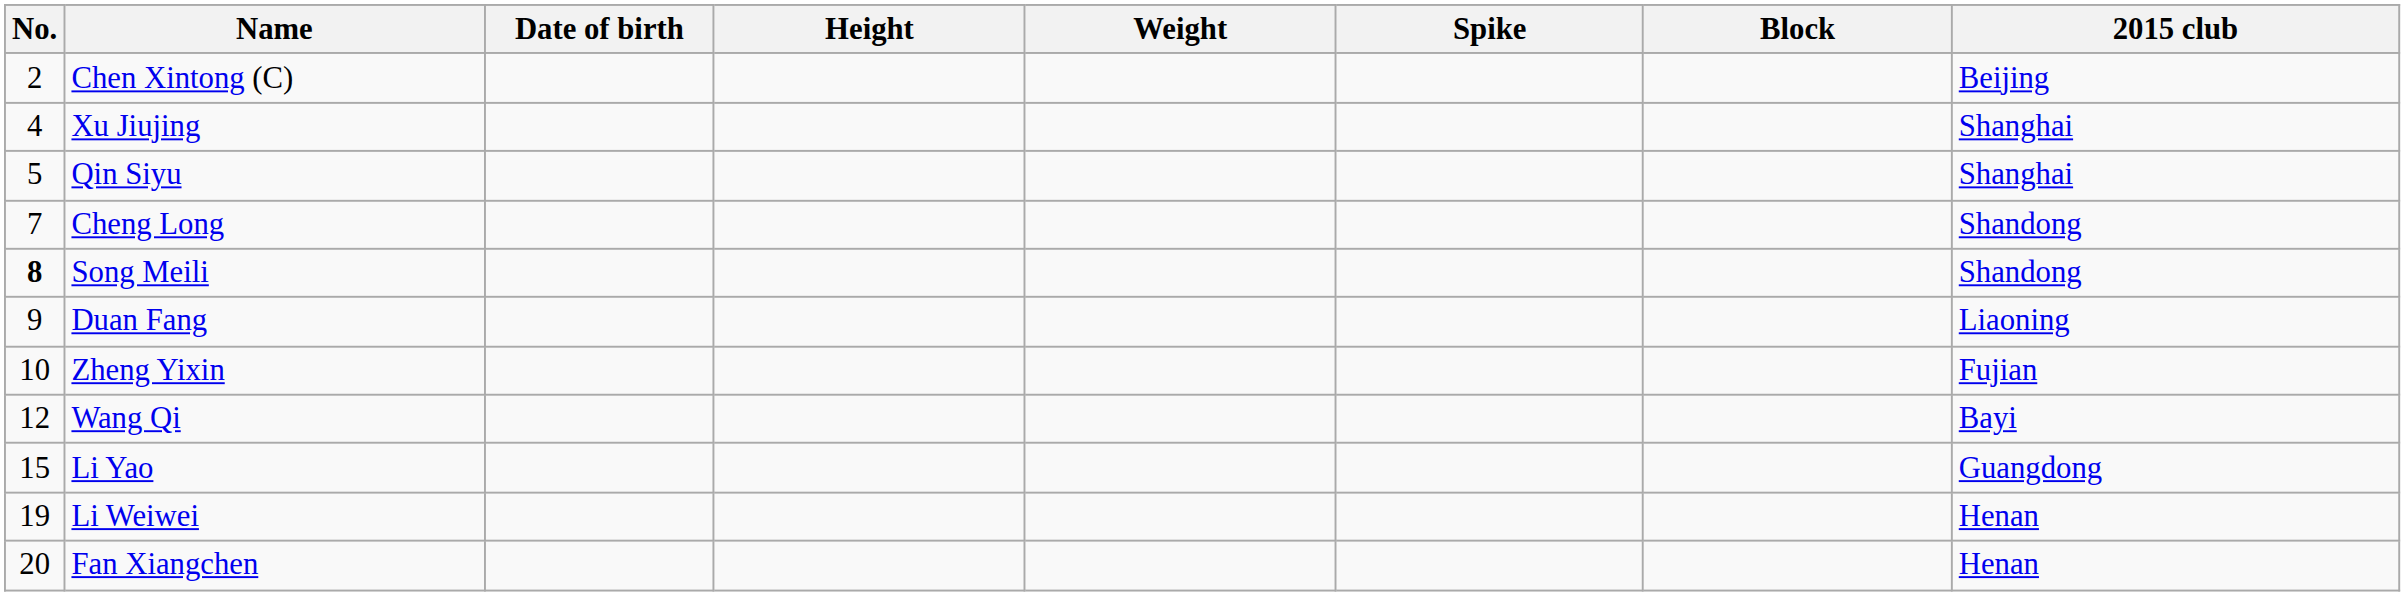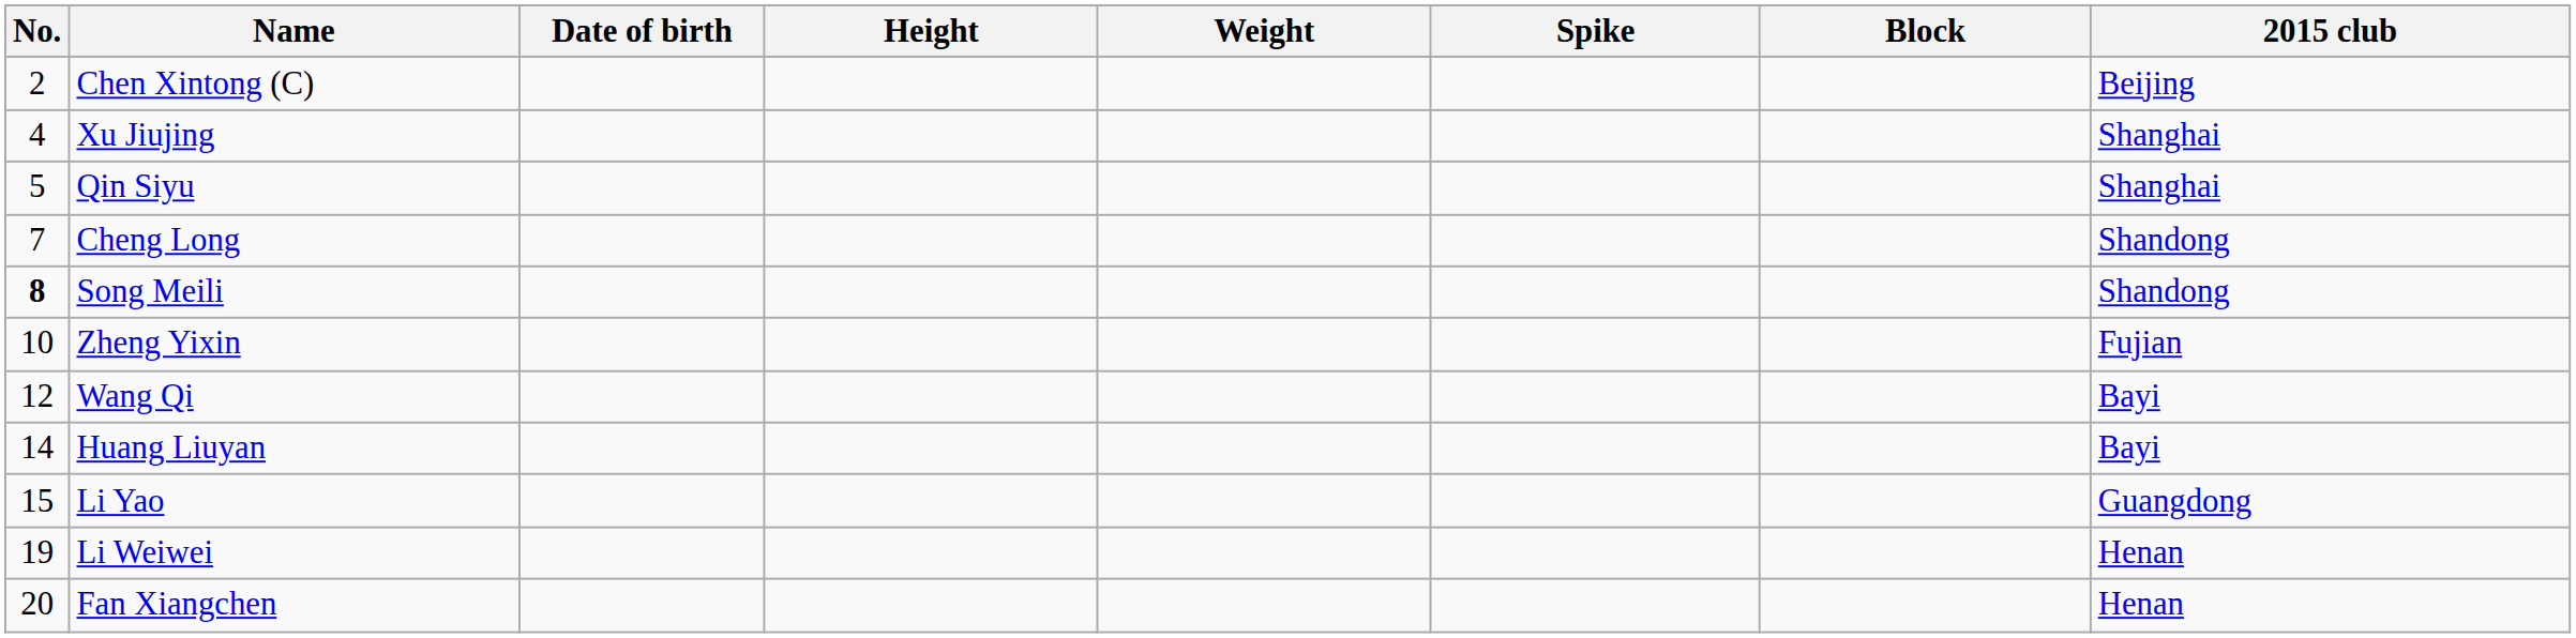- row: 9 | Duan Fang | Liaoning
+ row: 14 | Huang Liuyan | Bayi
